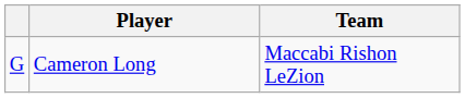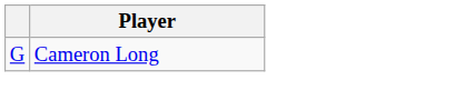- column: Team | Maccabi Rishon LeZion
